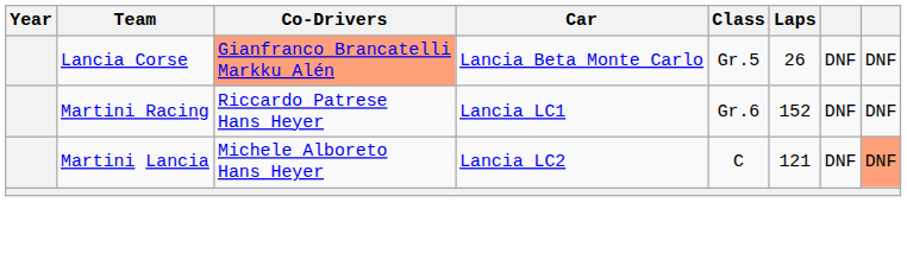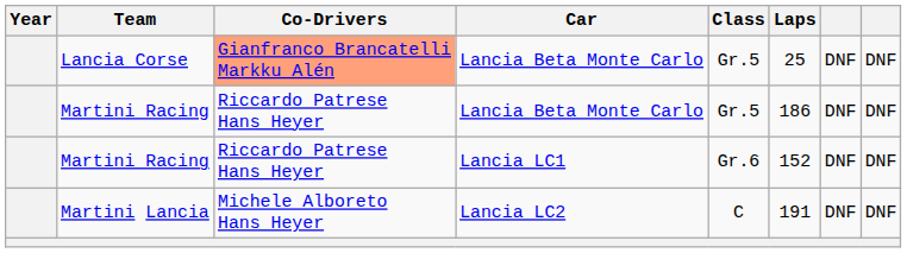Lancia Corse | Laps: 26 -> 25
+ row: Martini Racing | Riccardo Patrese Hans Heyer | Lancia Beta Monte Carlo | Gr.5 | 186 | DNF | DNF
Martini Lancia | Laps: 121 -> 191
Martini Lancia | column 8: lightsalmon background -> no background
